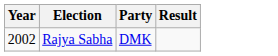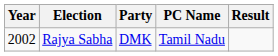+ column: PC Name | Tamil Nadu
